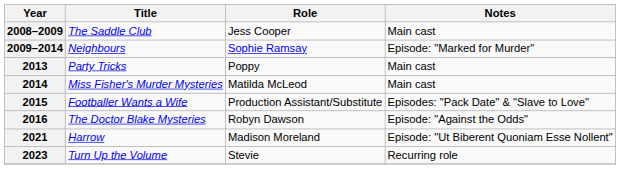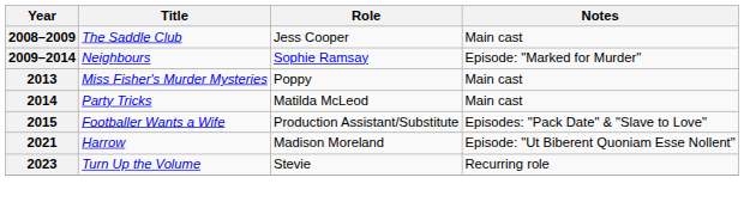2013 | Title: Party Tricks -> Miss Fisher's Murder Mysteries
2014 | Title: Miss Fisher's Murder Mysteries -> Party Tricks
- row: 2016 | The Doctor Blake Mysteries | Robyn Dawson | Episode: "Against the Odds"
